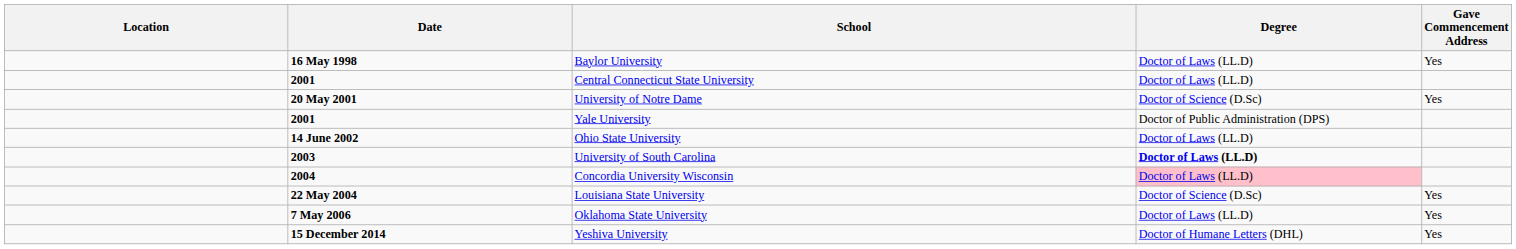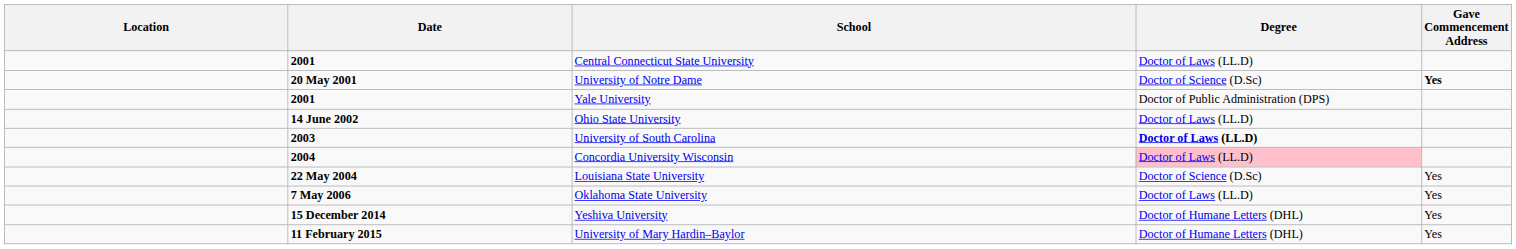- row: 16 May 1998 | Baylor University | Doctor of Laws (LL.D) | Yes
University of Notre Dame | Gave Commencement Address: normal -> bold
+ row: 11 February 2015 | University of Mary Hardin–Baylor | Doctor of Humane Letters (DHL) | Yes
